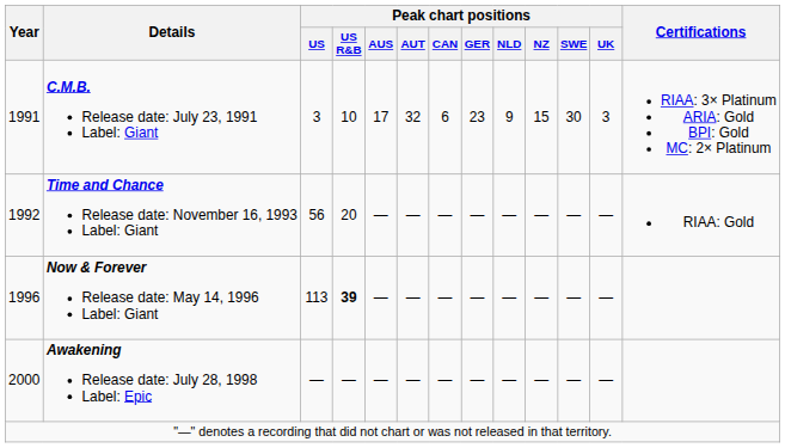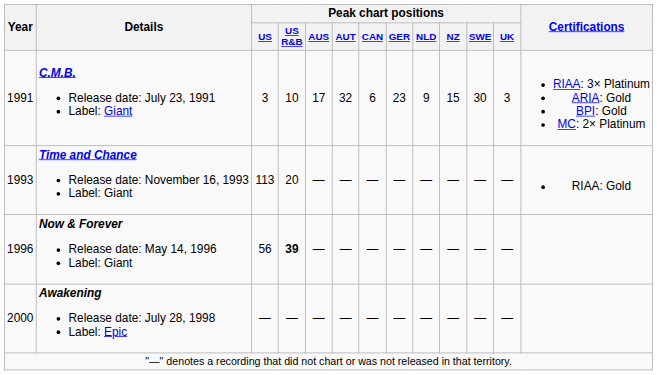Time and Chance Release date: November 16, 1993 Label: Giant | Year: 1992 -> 1993
Time and Chance Release date: November 16, 1993 Label: Giant | Peak chart positions / US: 56 -> 113
Now & Forever Release date: May 14, 1996 Label: Giant | Peak chart positions / US: 113 -> 56
